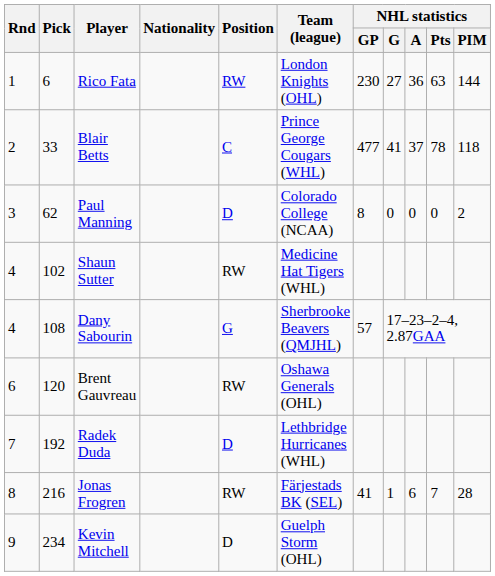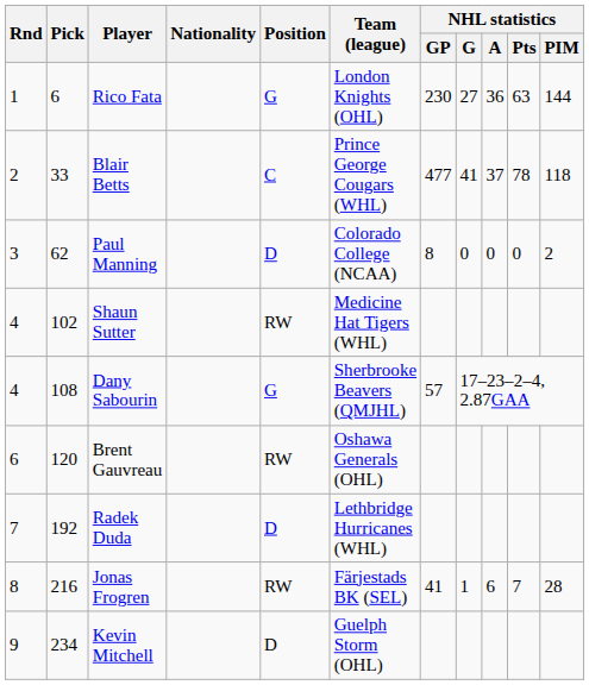Rico Fata | Position: RW -> G
